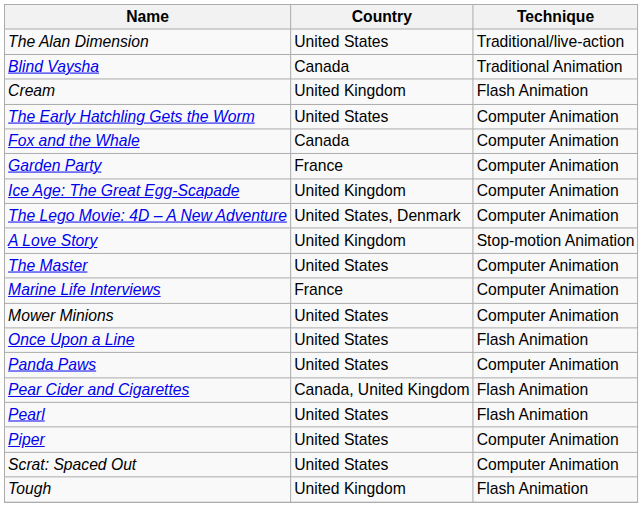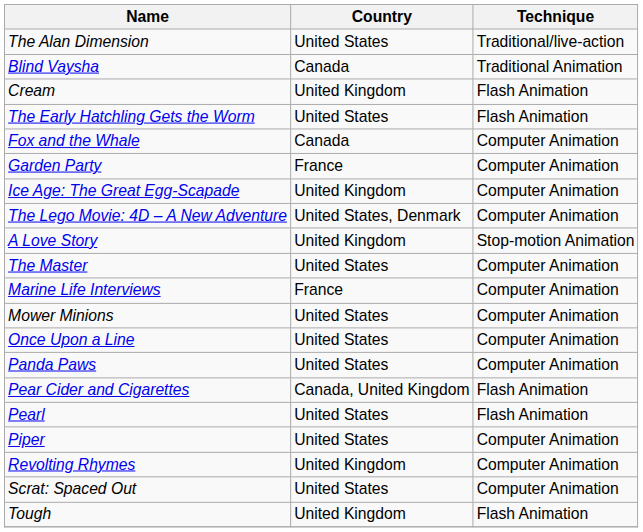The Early Hatchling Gets the Worm | Technique: Computer Animation -> Flash Animation
Once Upon a Line | Technique: Flash Animation -> Computer Animation
+ row: Revolting Rhymes | United Kingdom | Computer Animation
